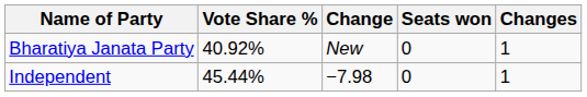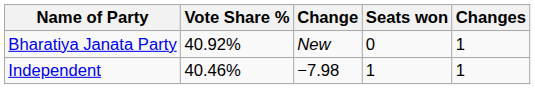Independent | Vote Share %: 45.44% -> 40.46%
Independent | Seats won: 0 -> 1
